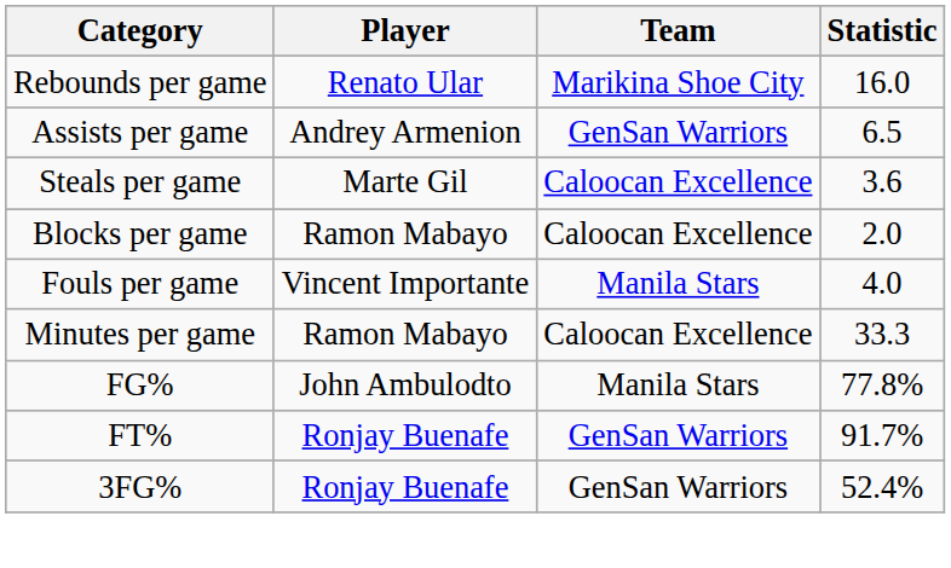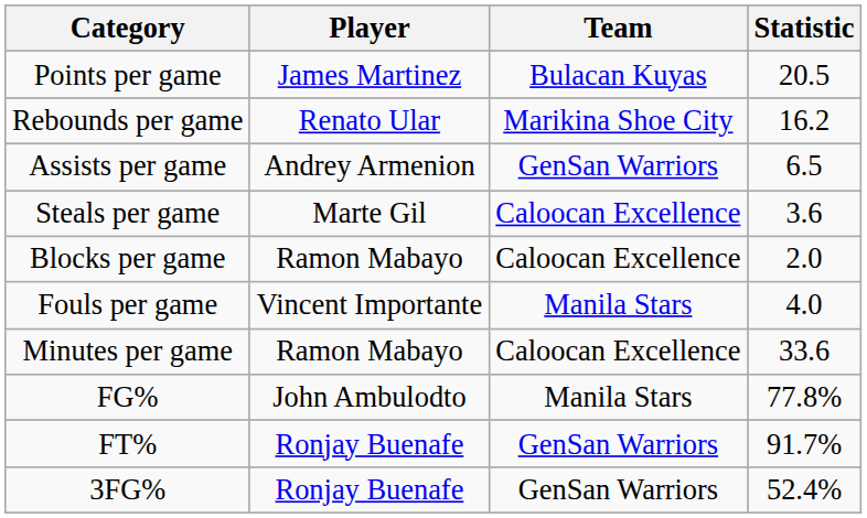+ row: Points per game | James Martinez | Bulacan Kuyas | 20.5
Rebounds per game | Statistic: 16.0 -> 16.2
Minutes per game | Statistic: 33.3 -> 33.6
